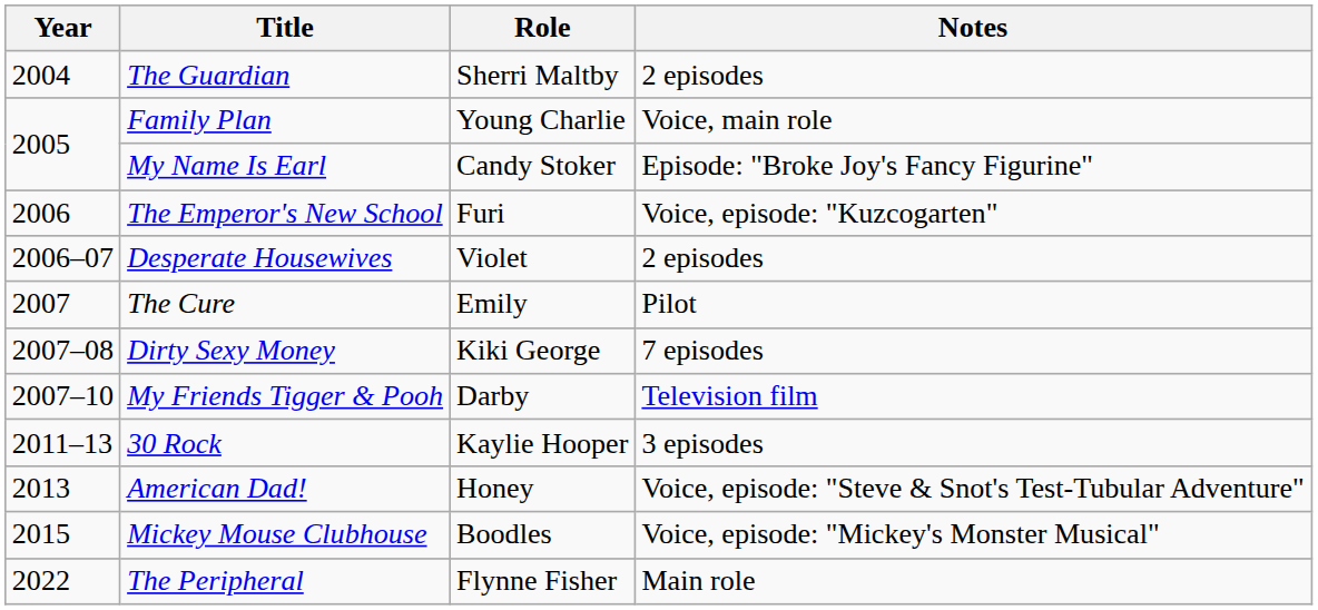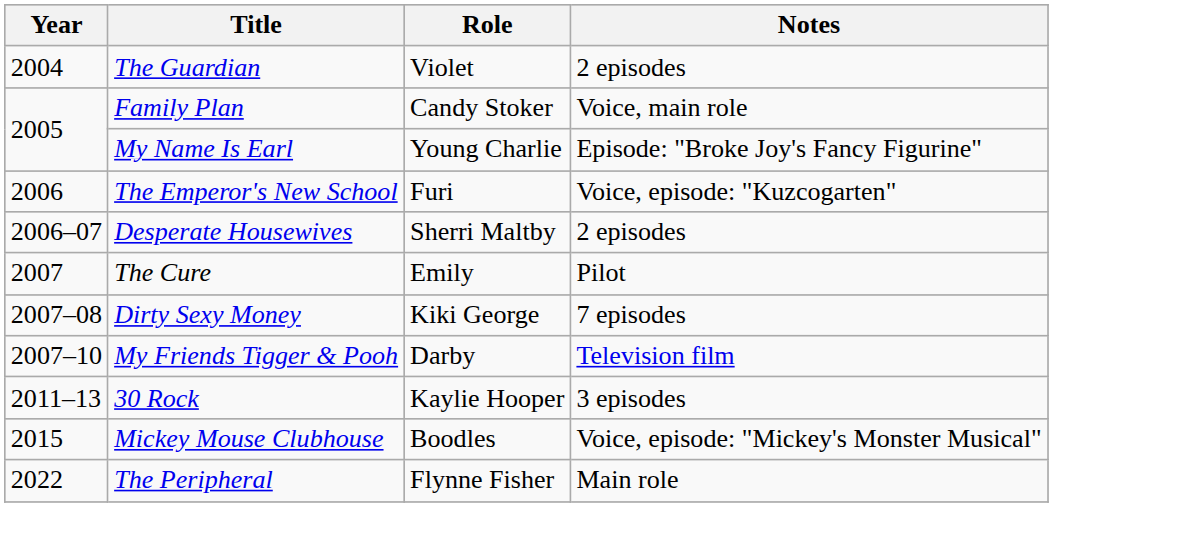The Guardian | Role: Sherri Maltby -> Violet
Family Plan | Role: Young Charlie -> Candy Stoker
My Name Is Earl | Role: Candy Stoker -> Young Charlie
Desperate Housewives | Role: Violet -> Sherri Maltby
- row: 2013 | American Dad! | Honey | Voice, episode: "Steve & Snot's Test-Tubular Adventure"
